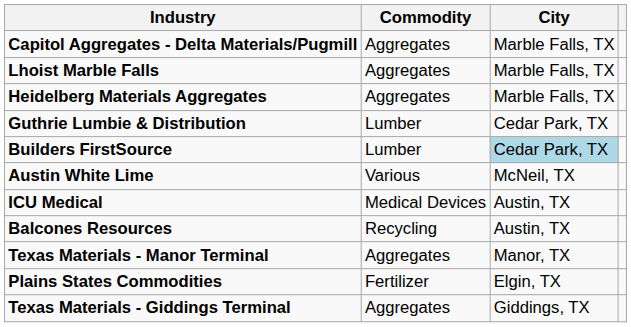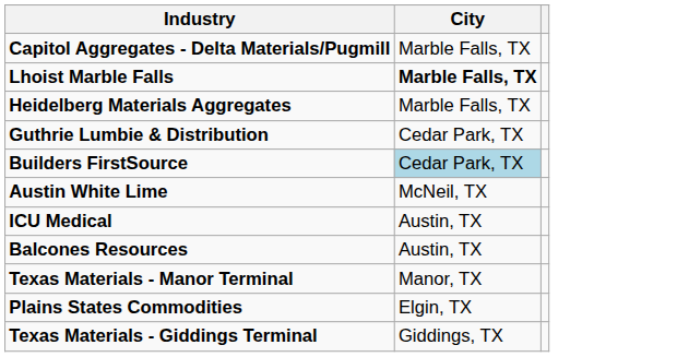- column: Commodity | Aggregates | Aggregates | Aggregates | Lumber | Lumber | Various | Medical Devices | Recycling | Aggregates | Fertilizer | Aggregates
Lhoist Marble Falls | City: normal -> bold
